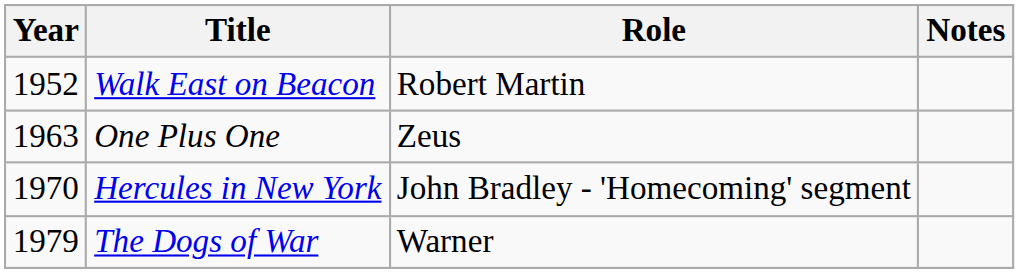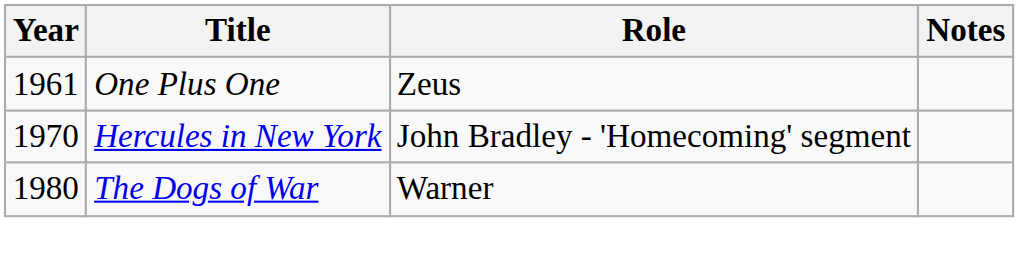- row: 1952 | Walk East on Beacon | Robert Martin
One Plus One | Year: 1963 -> 1961
The Dogs of War | Year: 1979 -> 1980
